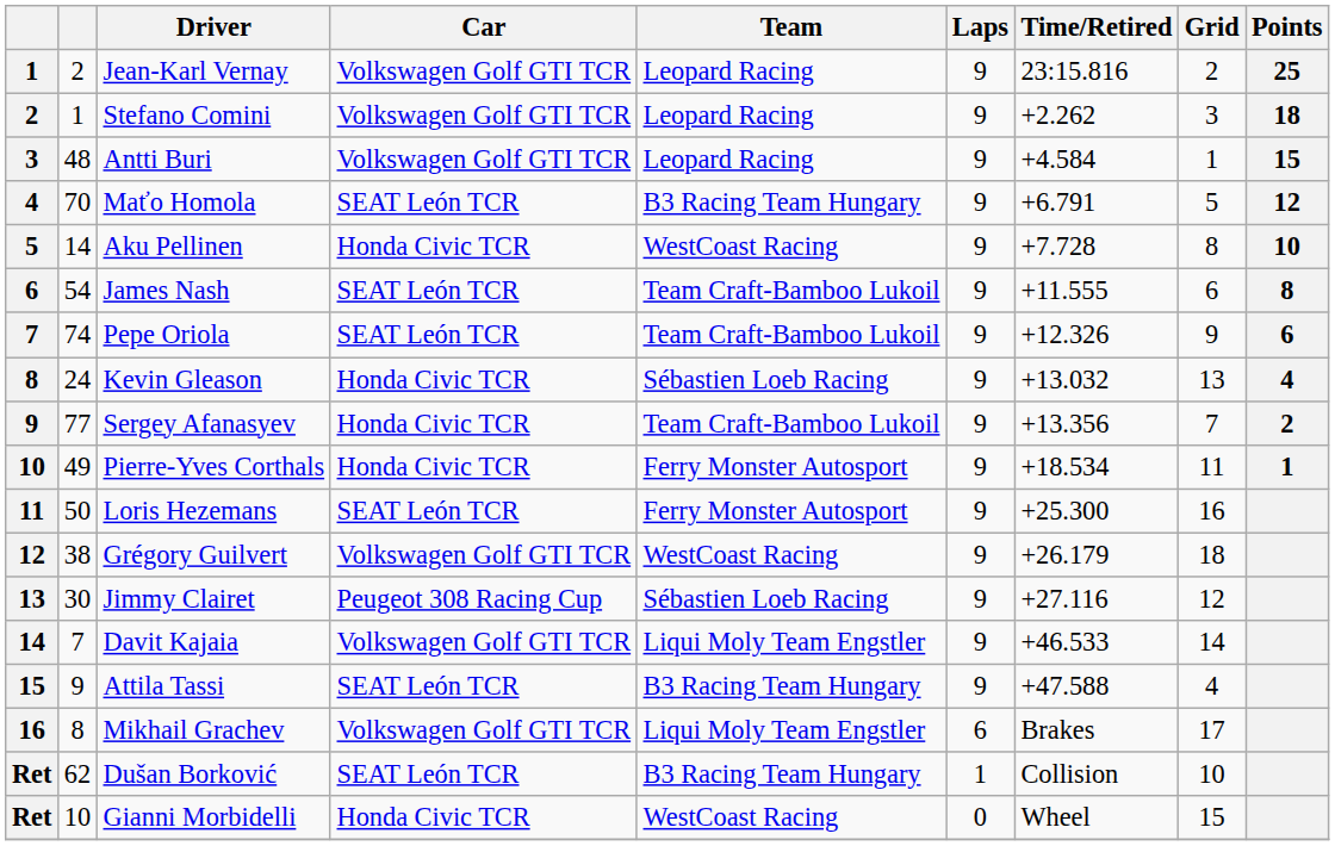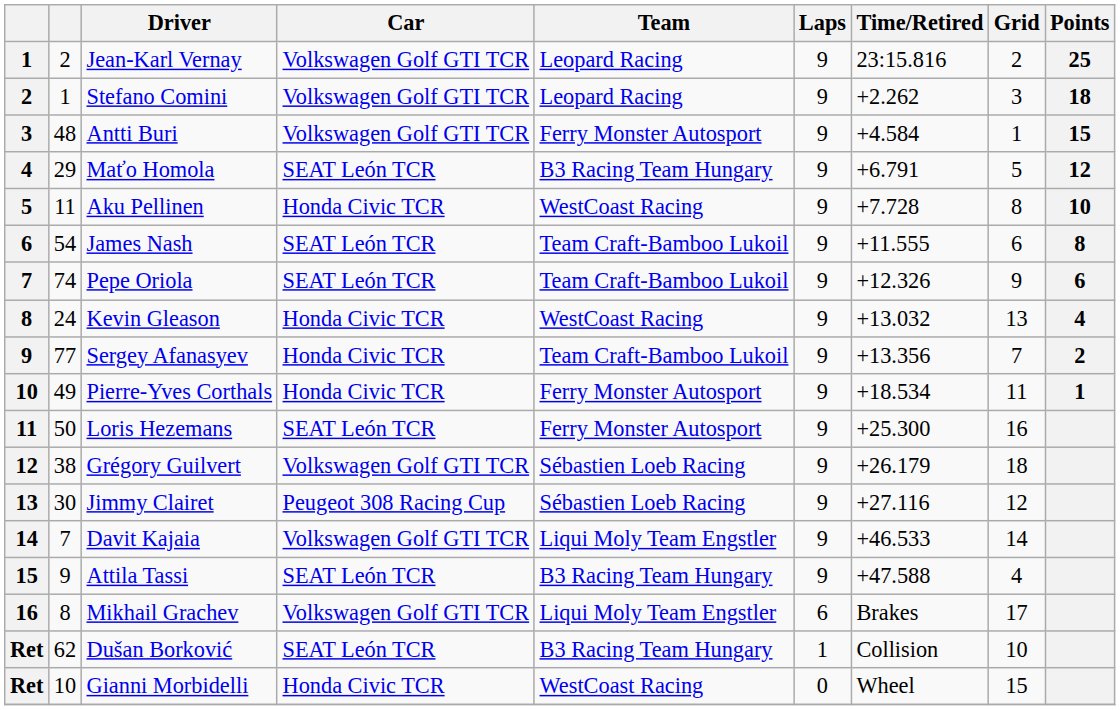Antti Buri | Team: Leopard Racing -> Ferry Monster Autosport
Maťo Homola | column 2: 70 -> 29
Aku Pellinen | column 2: 14 -> 11
Kevin Gleason | Team: Sébastien Loeb Racing -> WestCoast Racing
Grégory Guilvert | Team: WestCoast Racing -> Sébastien Loeb Racing
